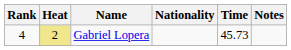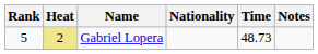Gabriel Lopera | Rank: 4 -> 5
Gabriel Lopera | Time: 45.73 -> 48.73
